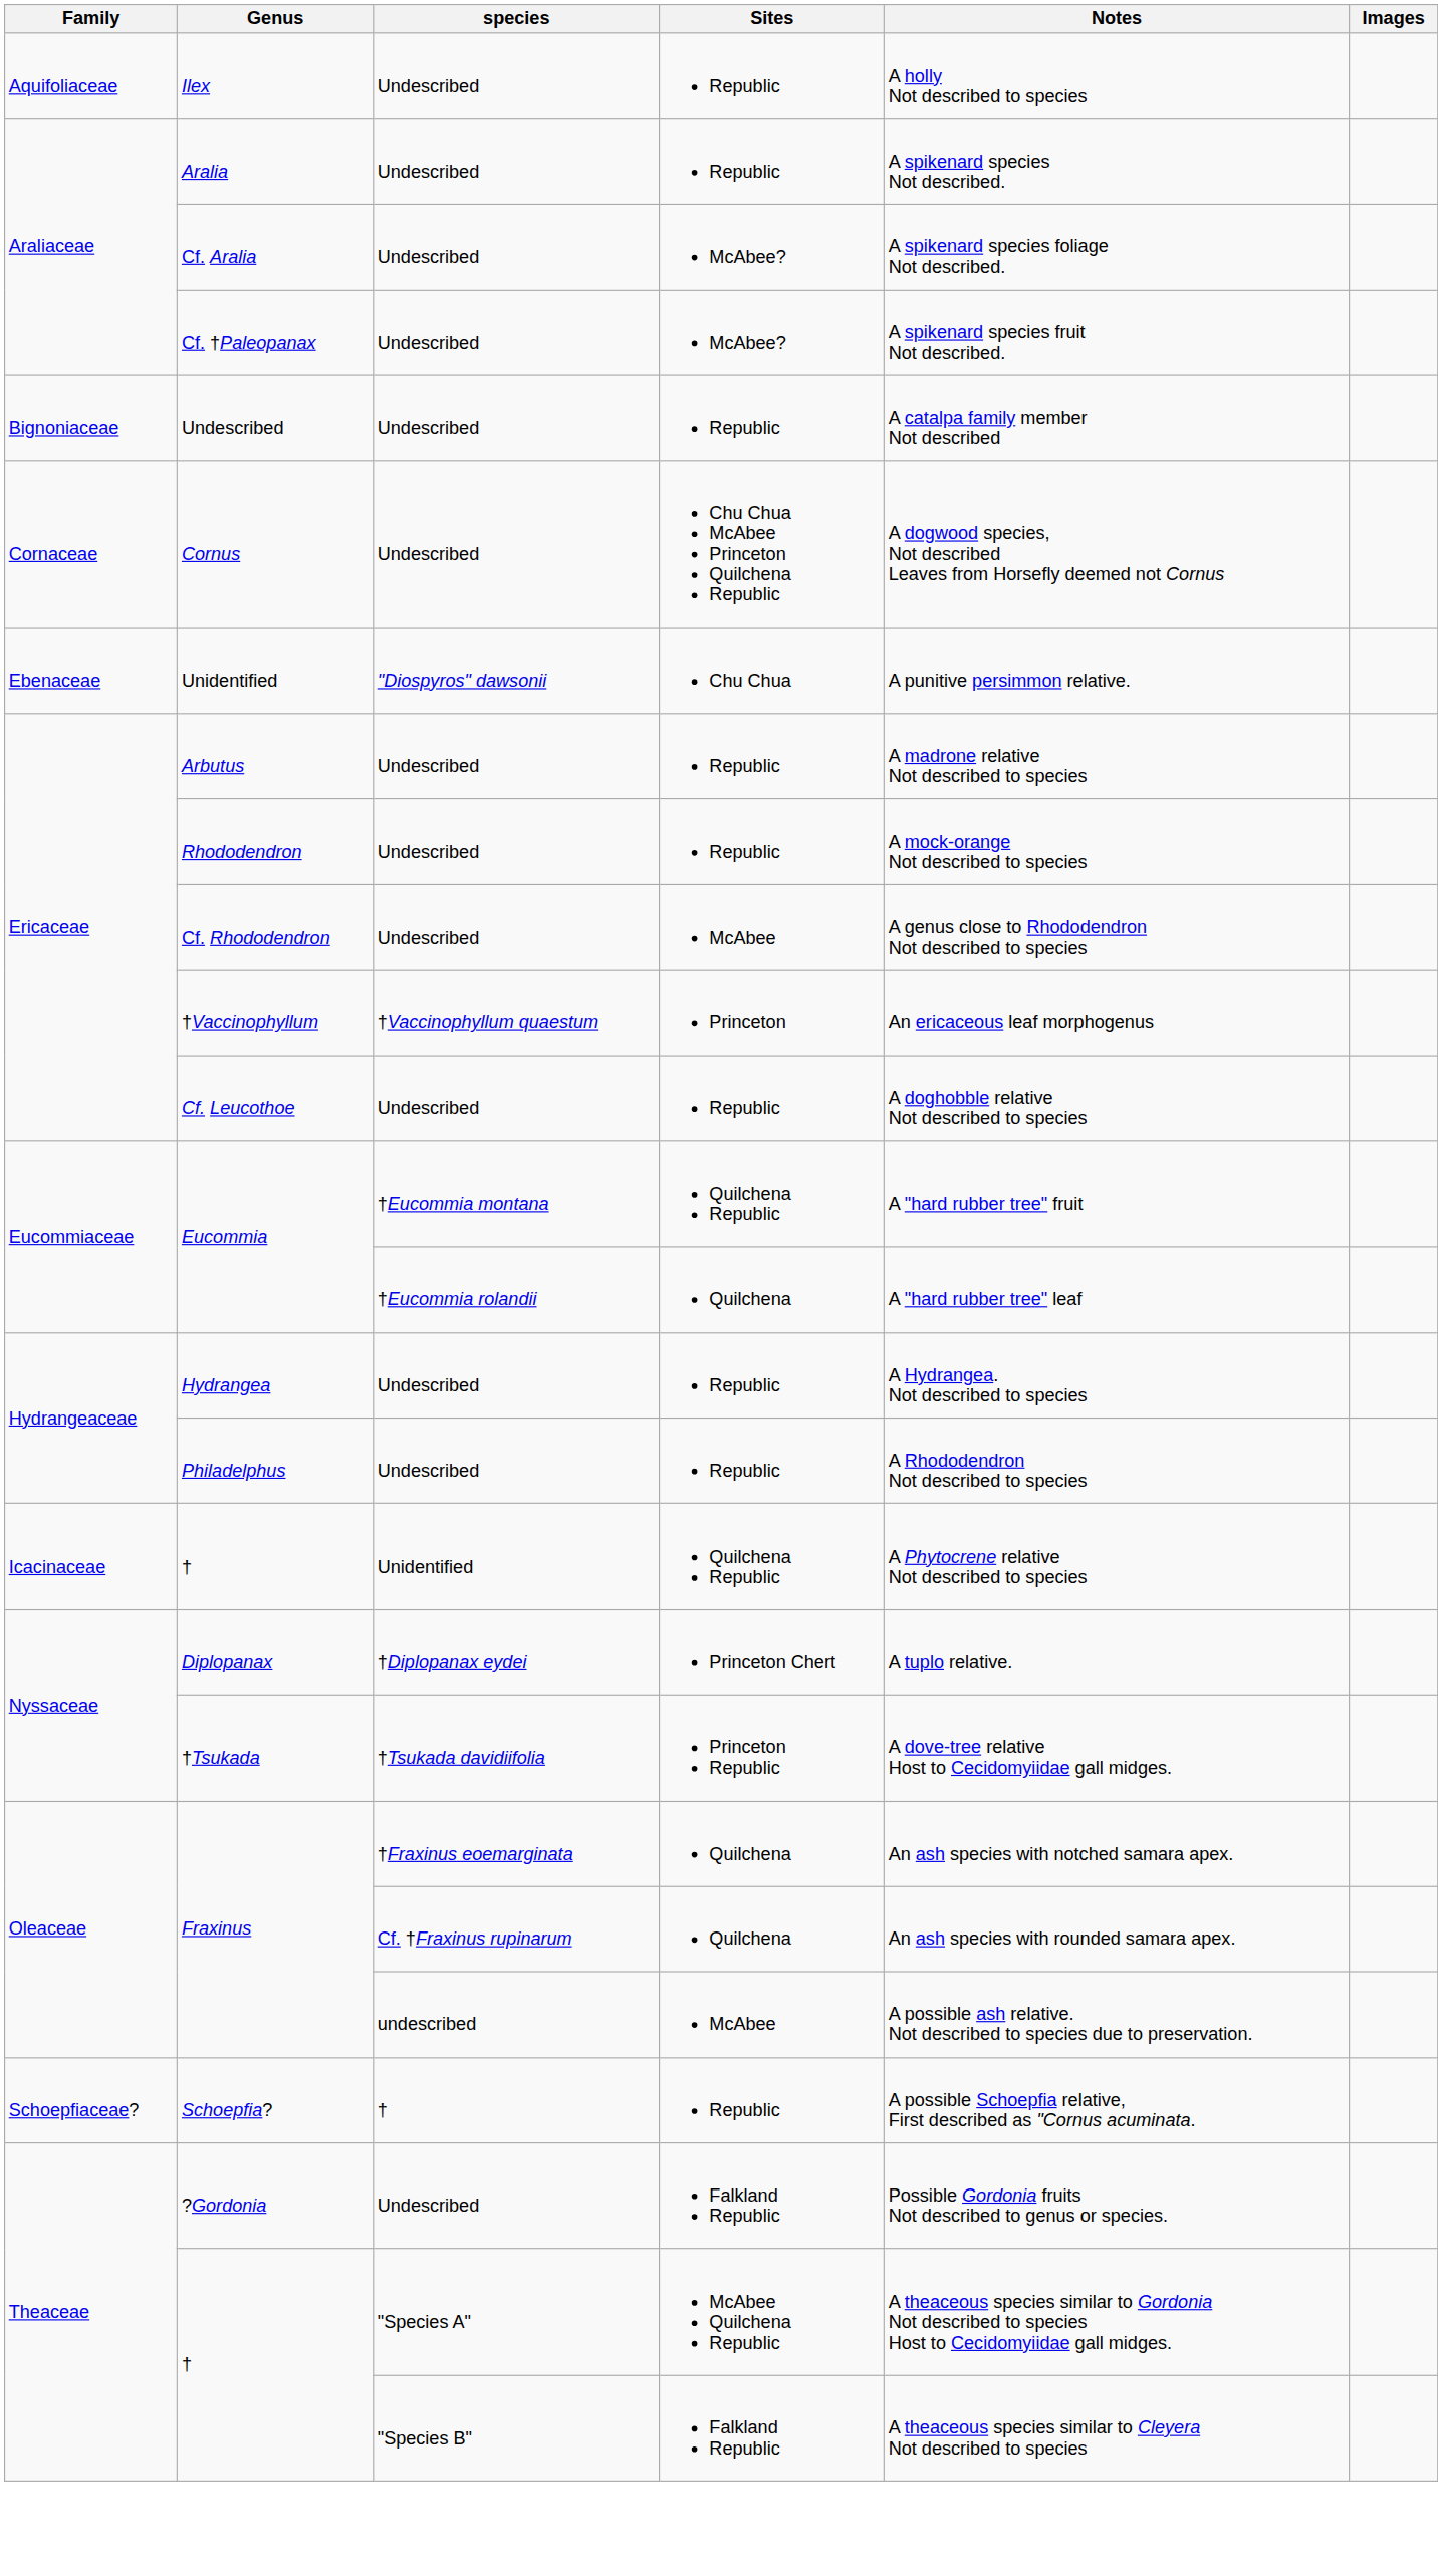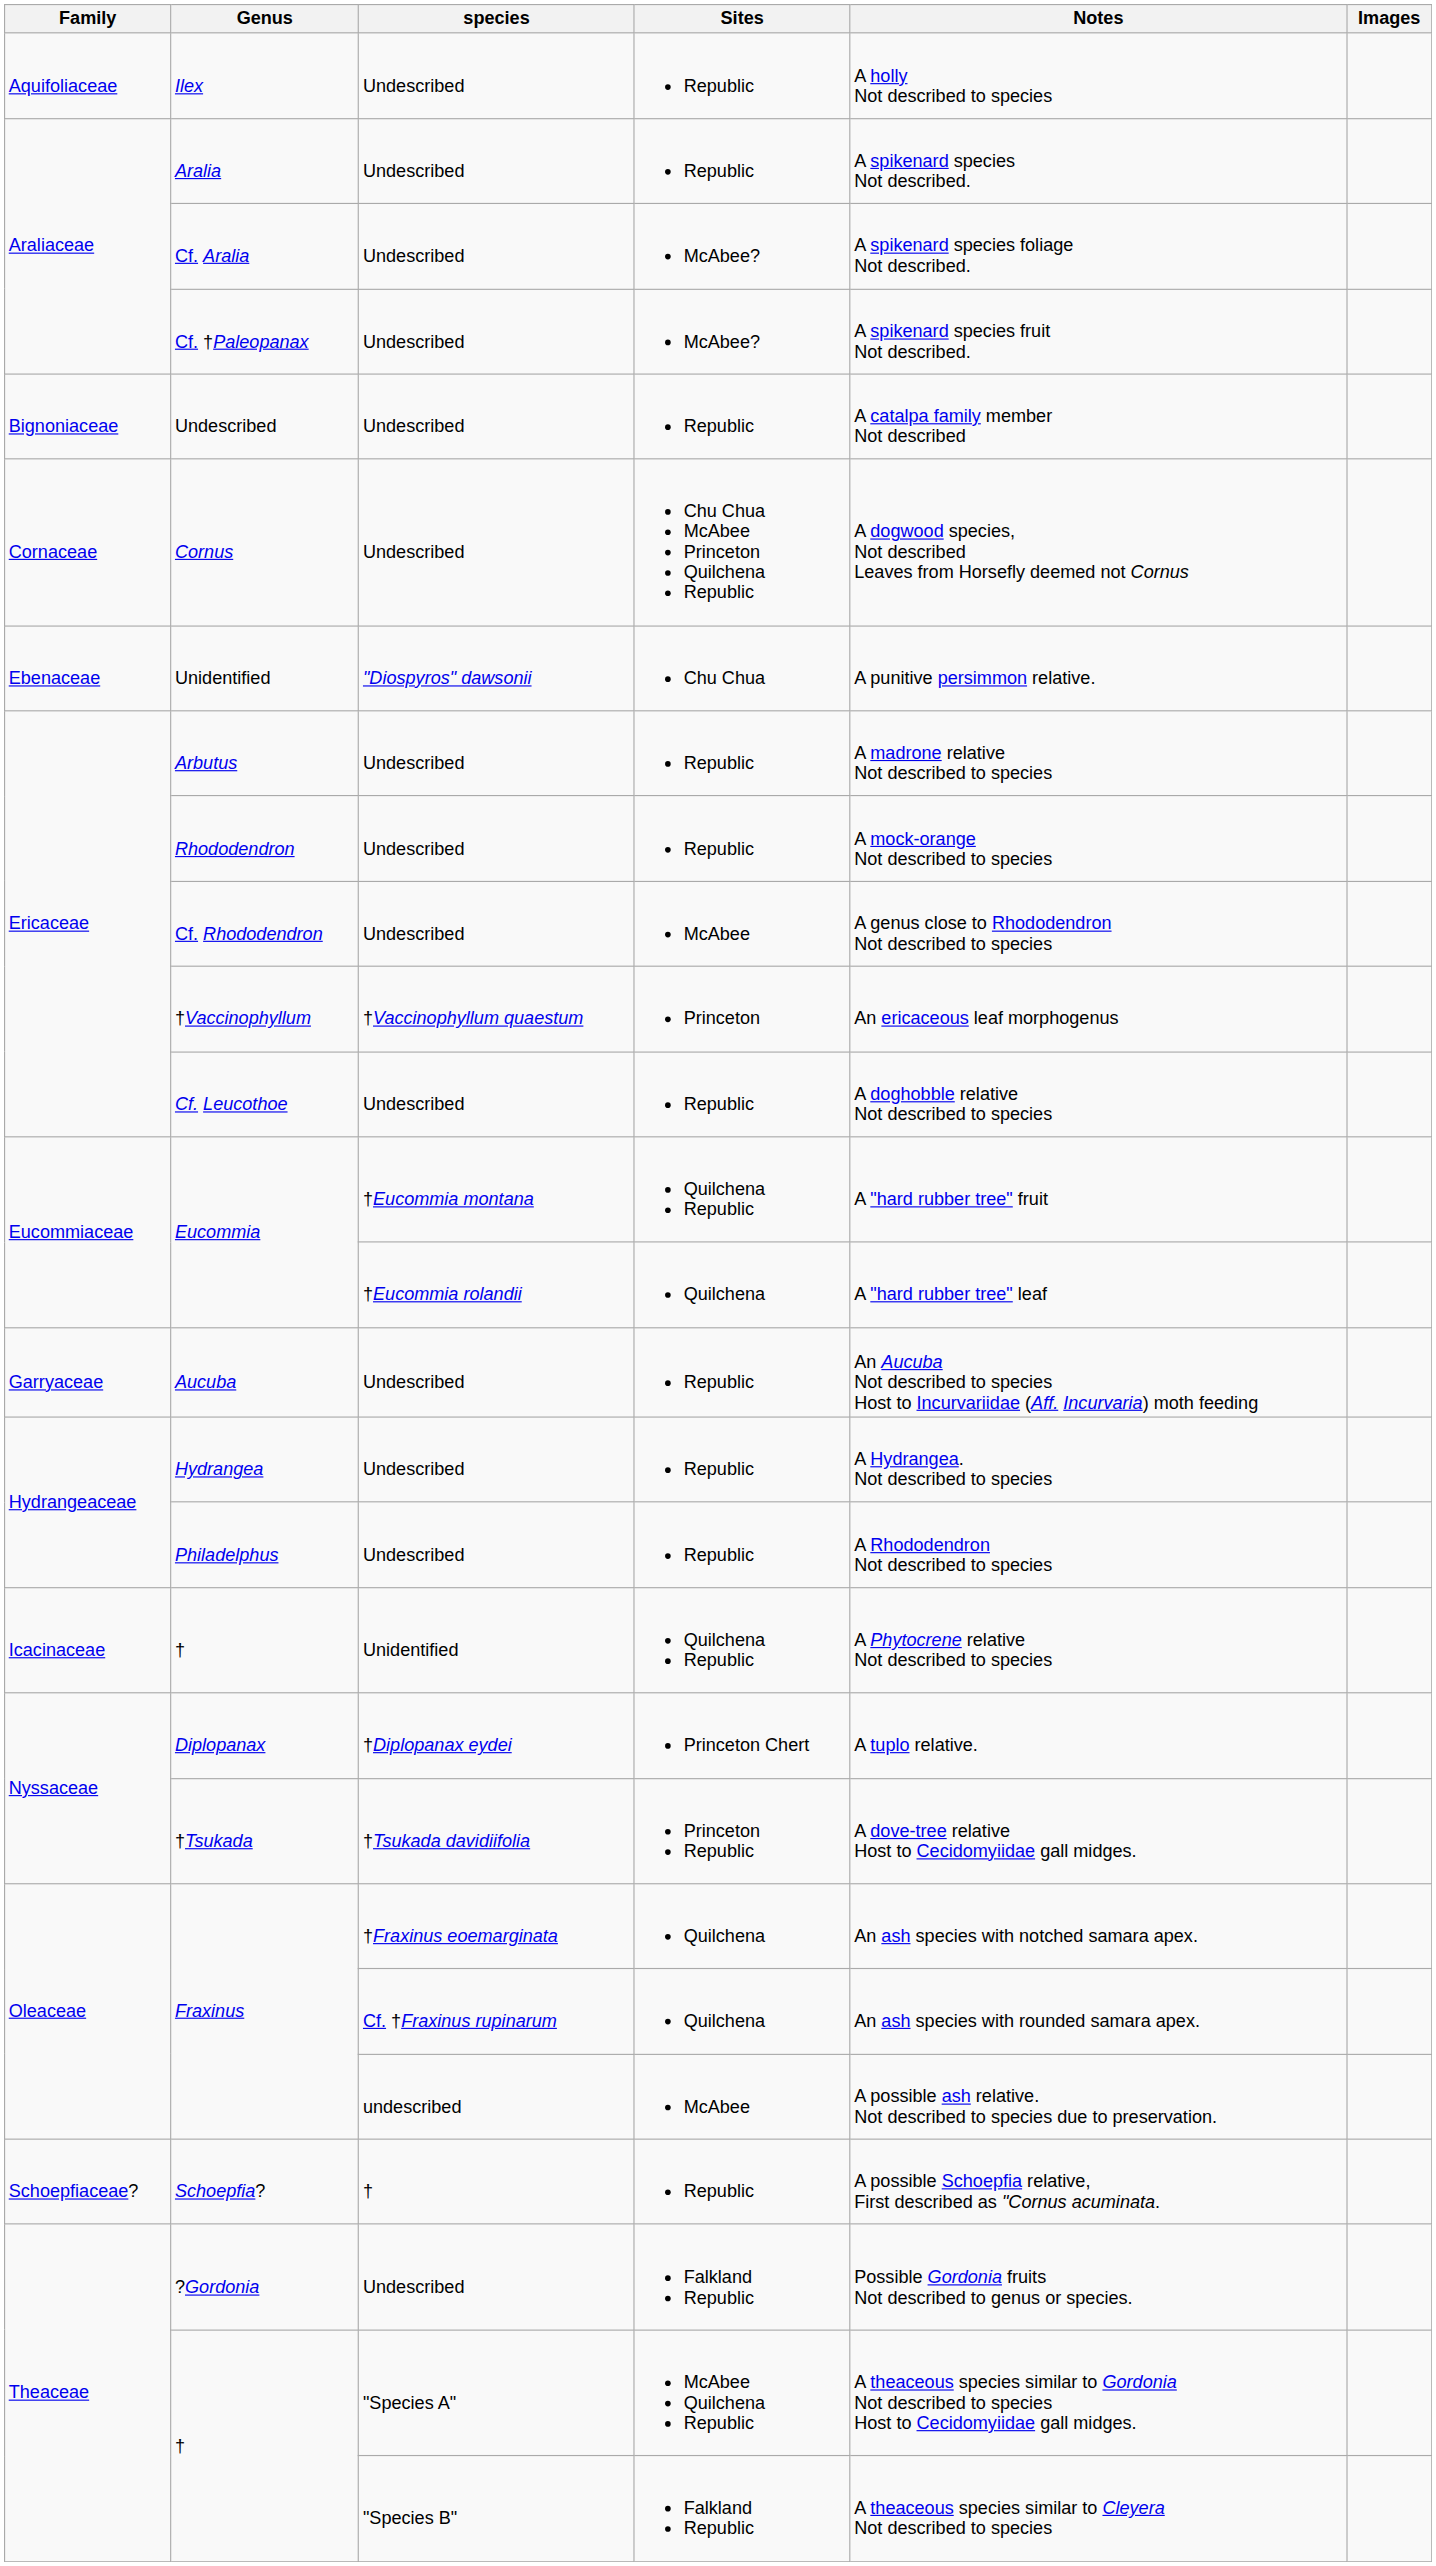+ row: Garryaceae | Aucuba | Undescribed | Republic | An Aucuba Not described to species Host to Incurvariidae (Aff. Incurvaria) moth feeding
